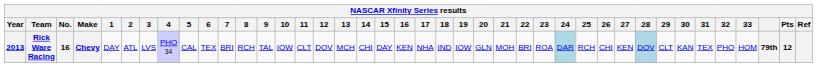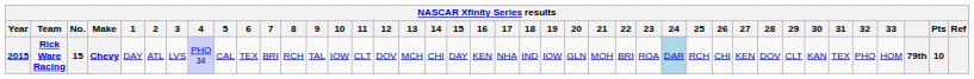Rick Ware Racing | Year: 2013 -> 2015
Rick Ware Racing | No.: 16 -> 15
Rick Ware Racing | 28: lightblue background -> no background
Rick Ware Racing | Pts: 12 -> 10
